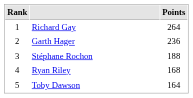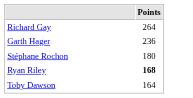- column: Rank | 1 | 2 | 3 | 4 | 5
Stéphane Rochon | Points: 188 -> 180
Ryan Riley | Points: normal -> bold
